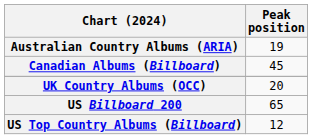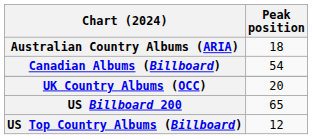Australian Country Albums (ARIA) | Peak position: 19 -> 18
Canadian Albums (Billboard) | Peak position: 45 -> 54
